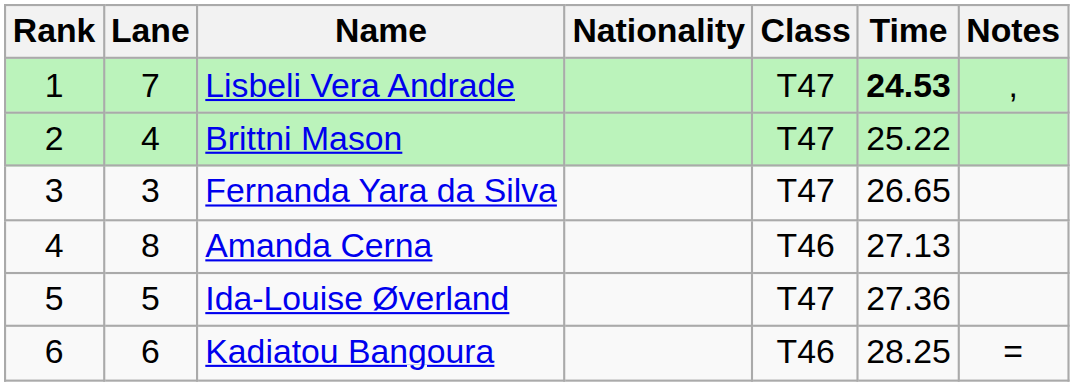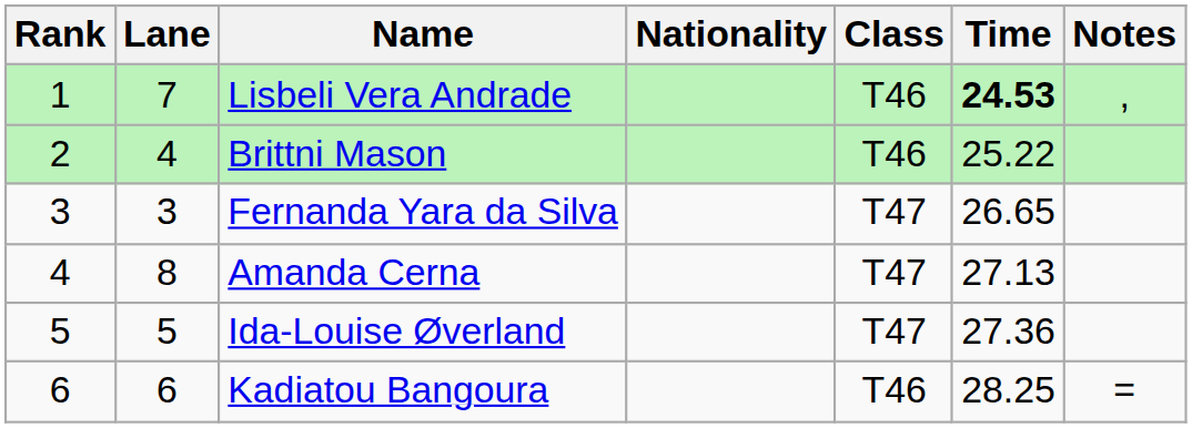Lisbeli Vera Andrade | Class: T47 -> T46
Brittni Mason | Class: T47 -> T46
Amanda Cerna | Class: T46 -> T47
